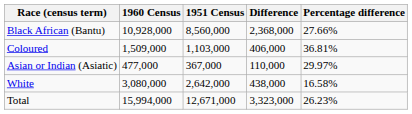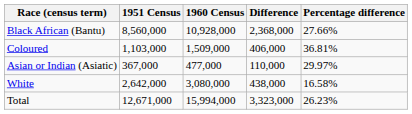columns swapped: 1951 Census <-> 1960 Census
